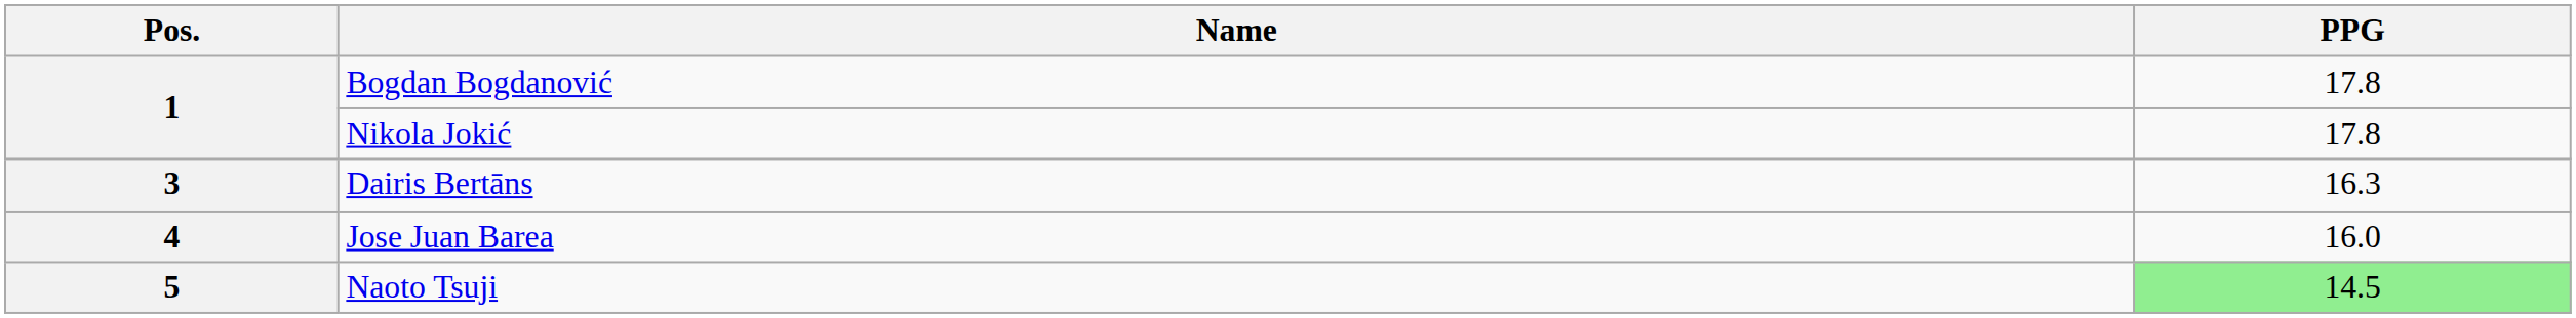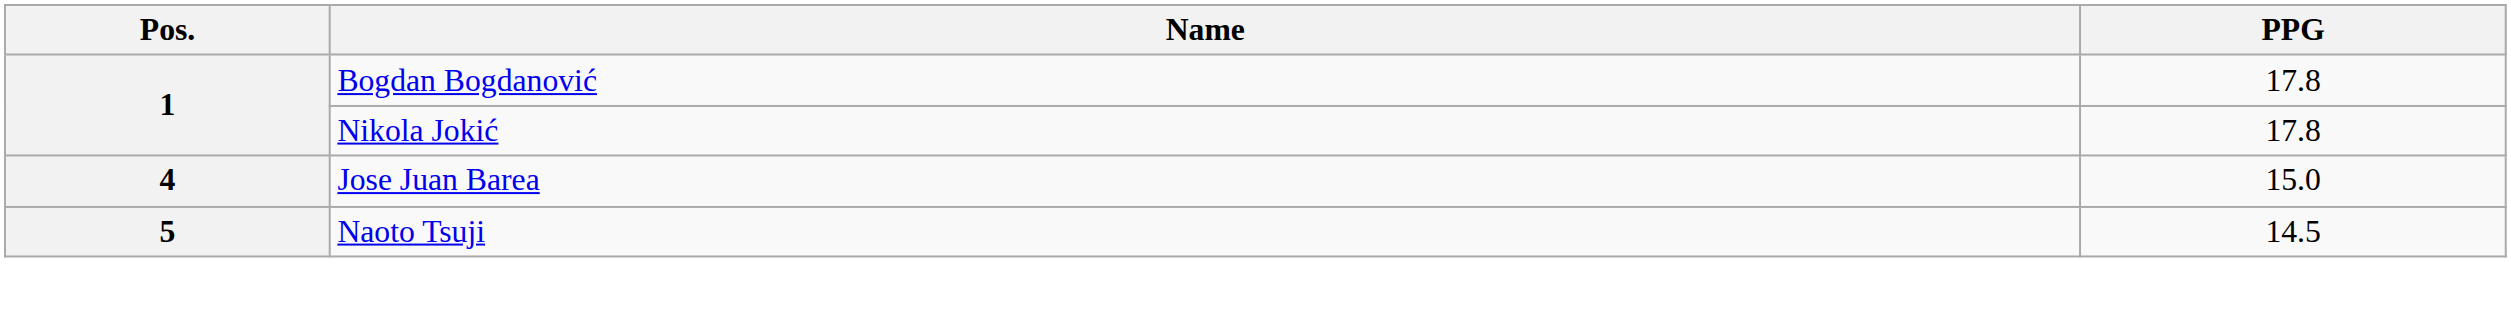- row: 3 | Dairis Bertāns | 16.3
Jose Juan Barea | PPG: 16.0 -> 15.0
Naoto Tsuji | PPG: lightgreen background -> no background
